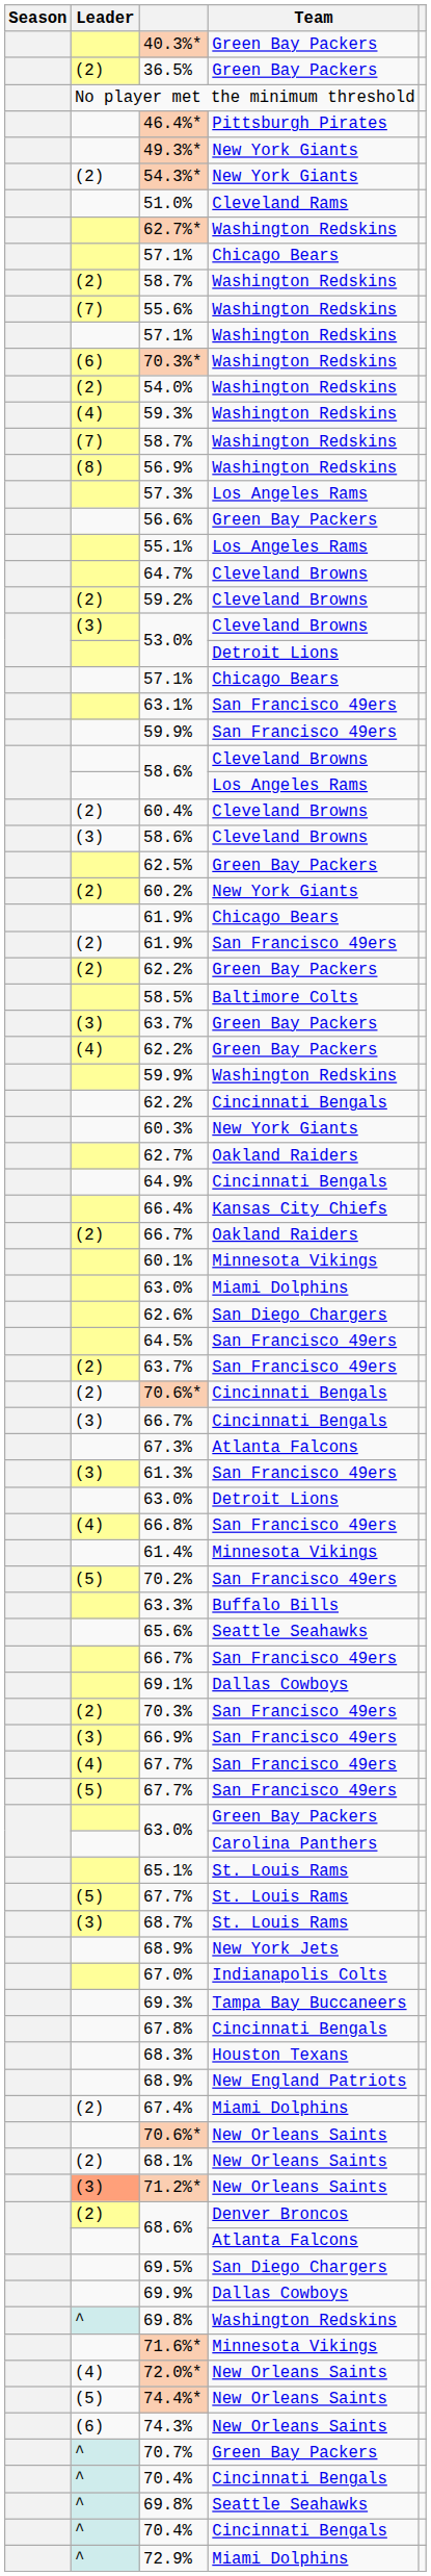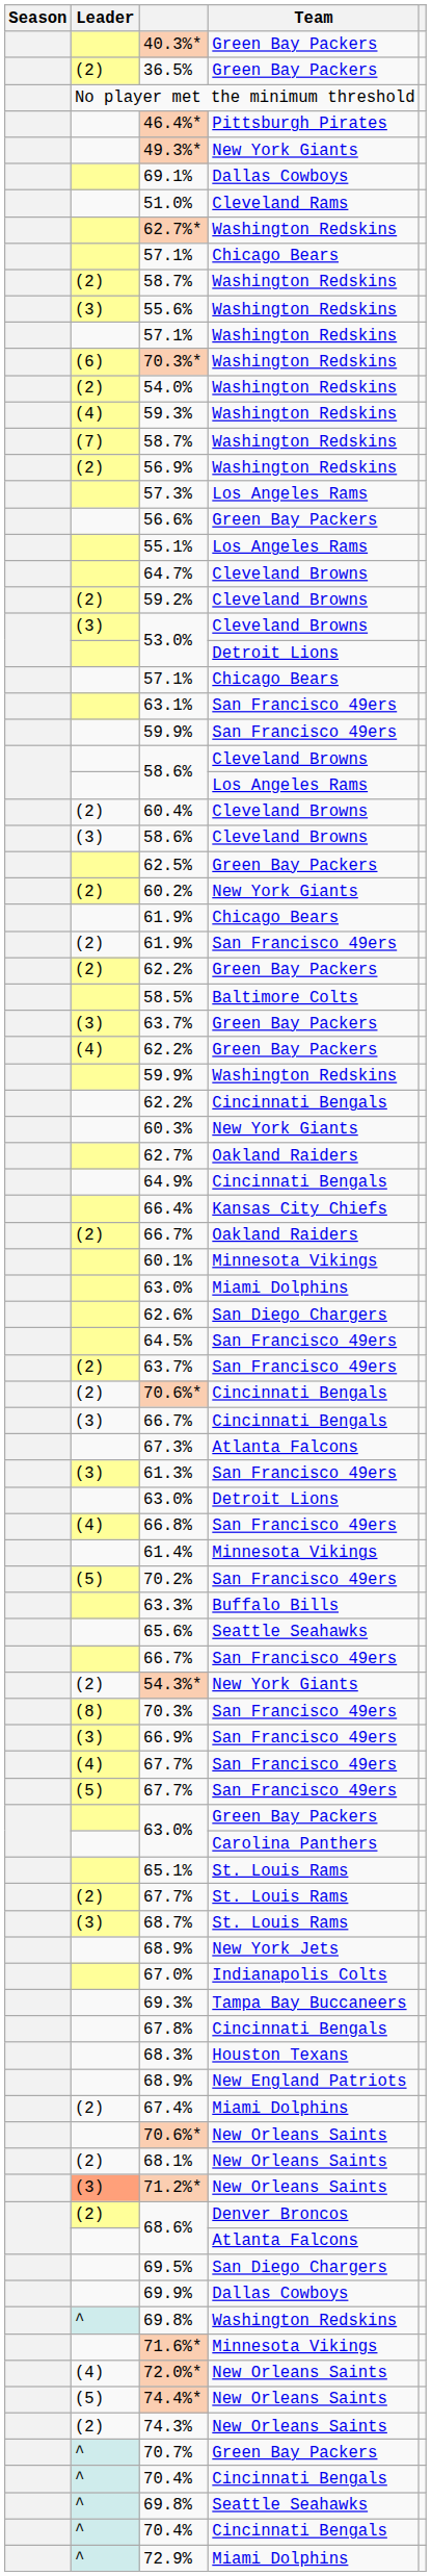rows swapped: 54.3%* <-> 69.1%
55.6% | Leader: (7) -> (3)
56.9% | Leader: (8) -> (2)
70.3% | Leader: (2) -> (8)
67.7% / St. Louis Rams | Leader: (5) -> (2)
74.3% | Leader: (6) -> (2)
